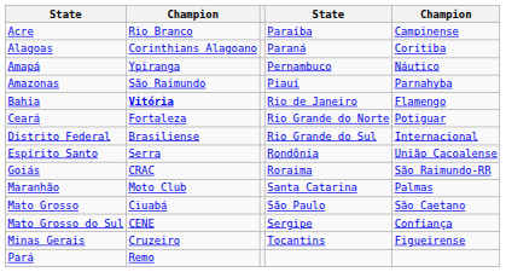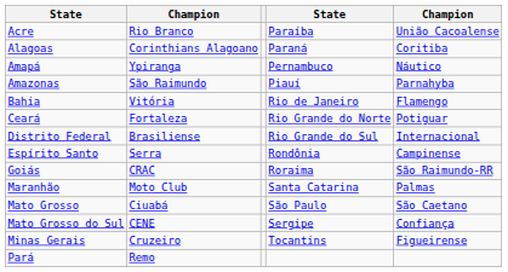Acre | column 5: Campinense -> União Cacoalense
Bahia | column 2: bold -> normal
Espírito Santo | column 5: União Cacoalense -> Campinense
